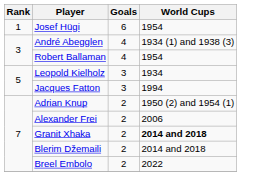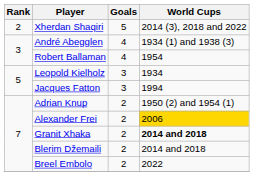- row: 1 | Josef Hügi | 6 | 1954
+ row: 2 | Xherdan Shaqiri | 5 | 2014 (3), 2018 and 2022
Alexander Frei | World Cups: no background -> gold background
